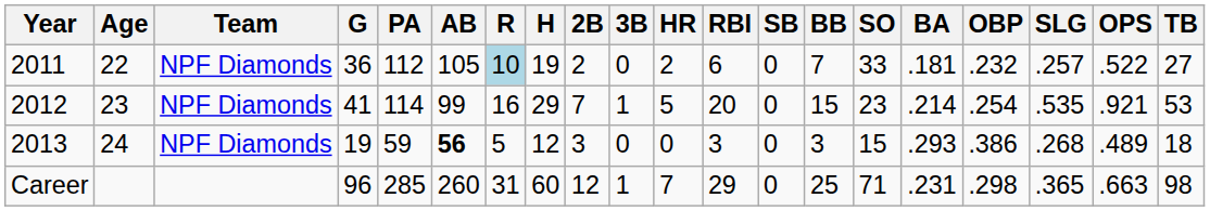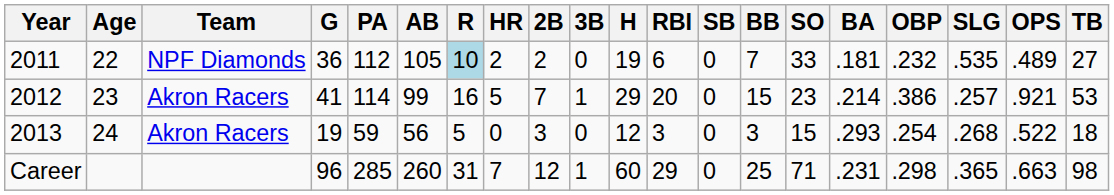columns swapped: H <-> HR
2011 | SLG: .257 -> .535
2011 | OPS: .522 -> .489
2012 | Team: NPF Diamonds -> Akron Racers
2012 | OBP: .254 -> .386
2012 | SLG: .535 -> .257
2013 | Team: NPF Diamonds -> Akron Racers
2013 | AB: bold -> normal
2013 | OBP: .386 -> .254
2013 | OPS: .489 -> .522
